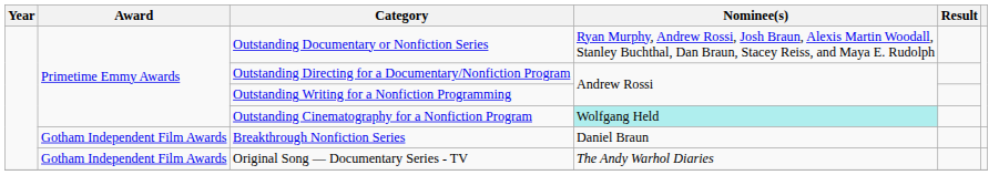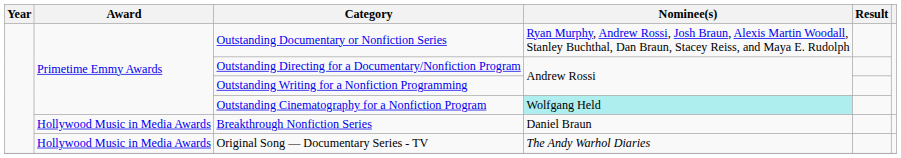Breakthrough Nonfiction Series | Award: Gotham Independent Film Awards -> Hollywood Music in Media Awards
Original Song — Documentary Series - TV | Award: Gotham Independent Film Awards -> Hollywood Music in Media Awards
